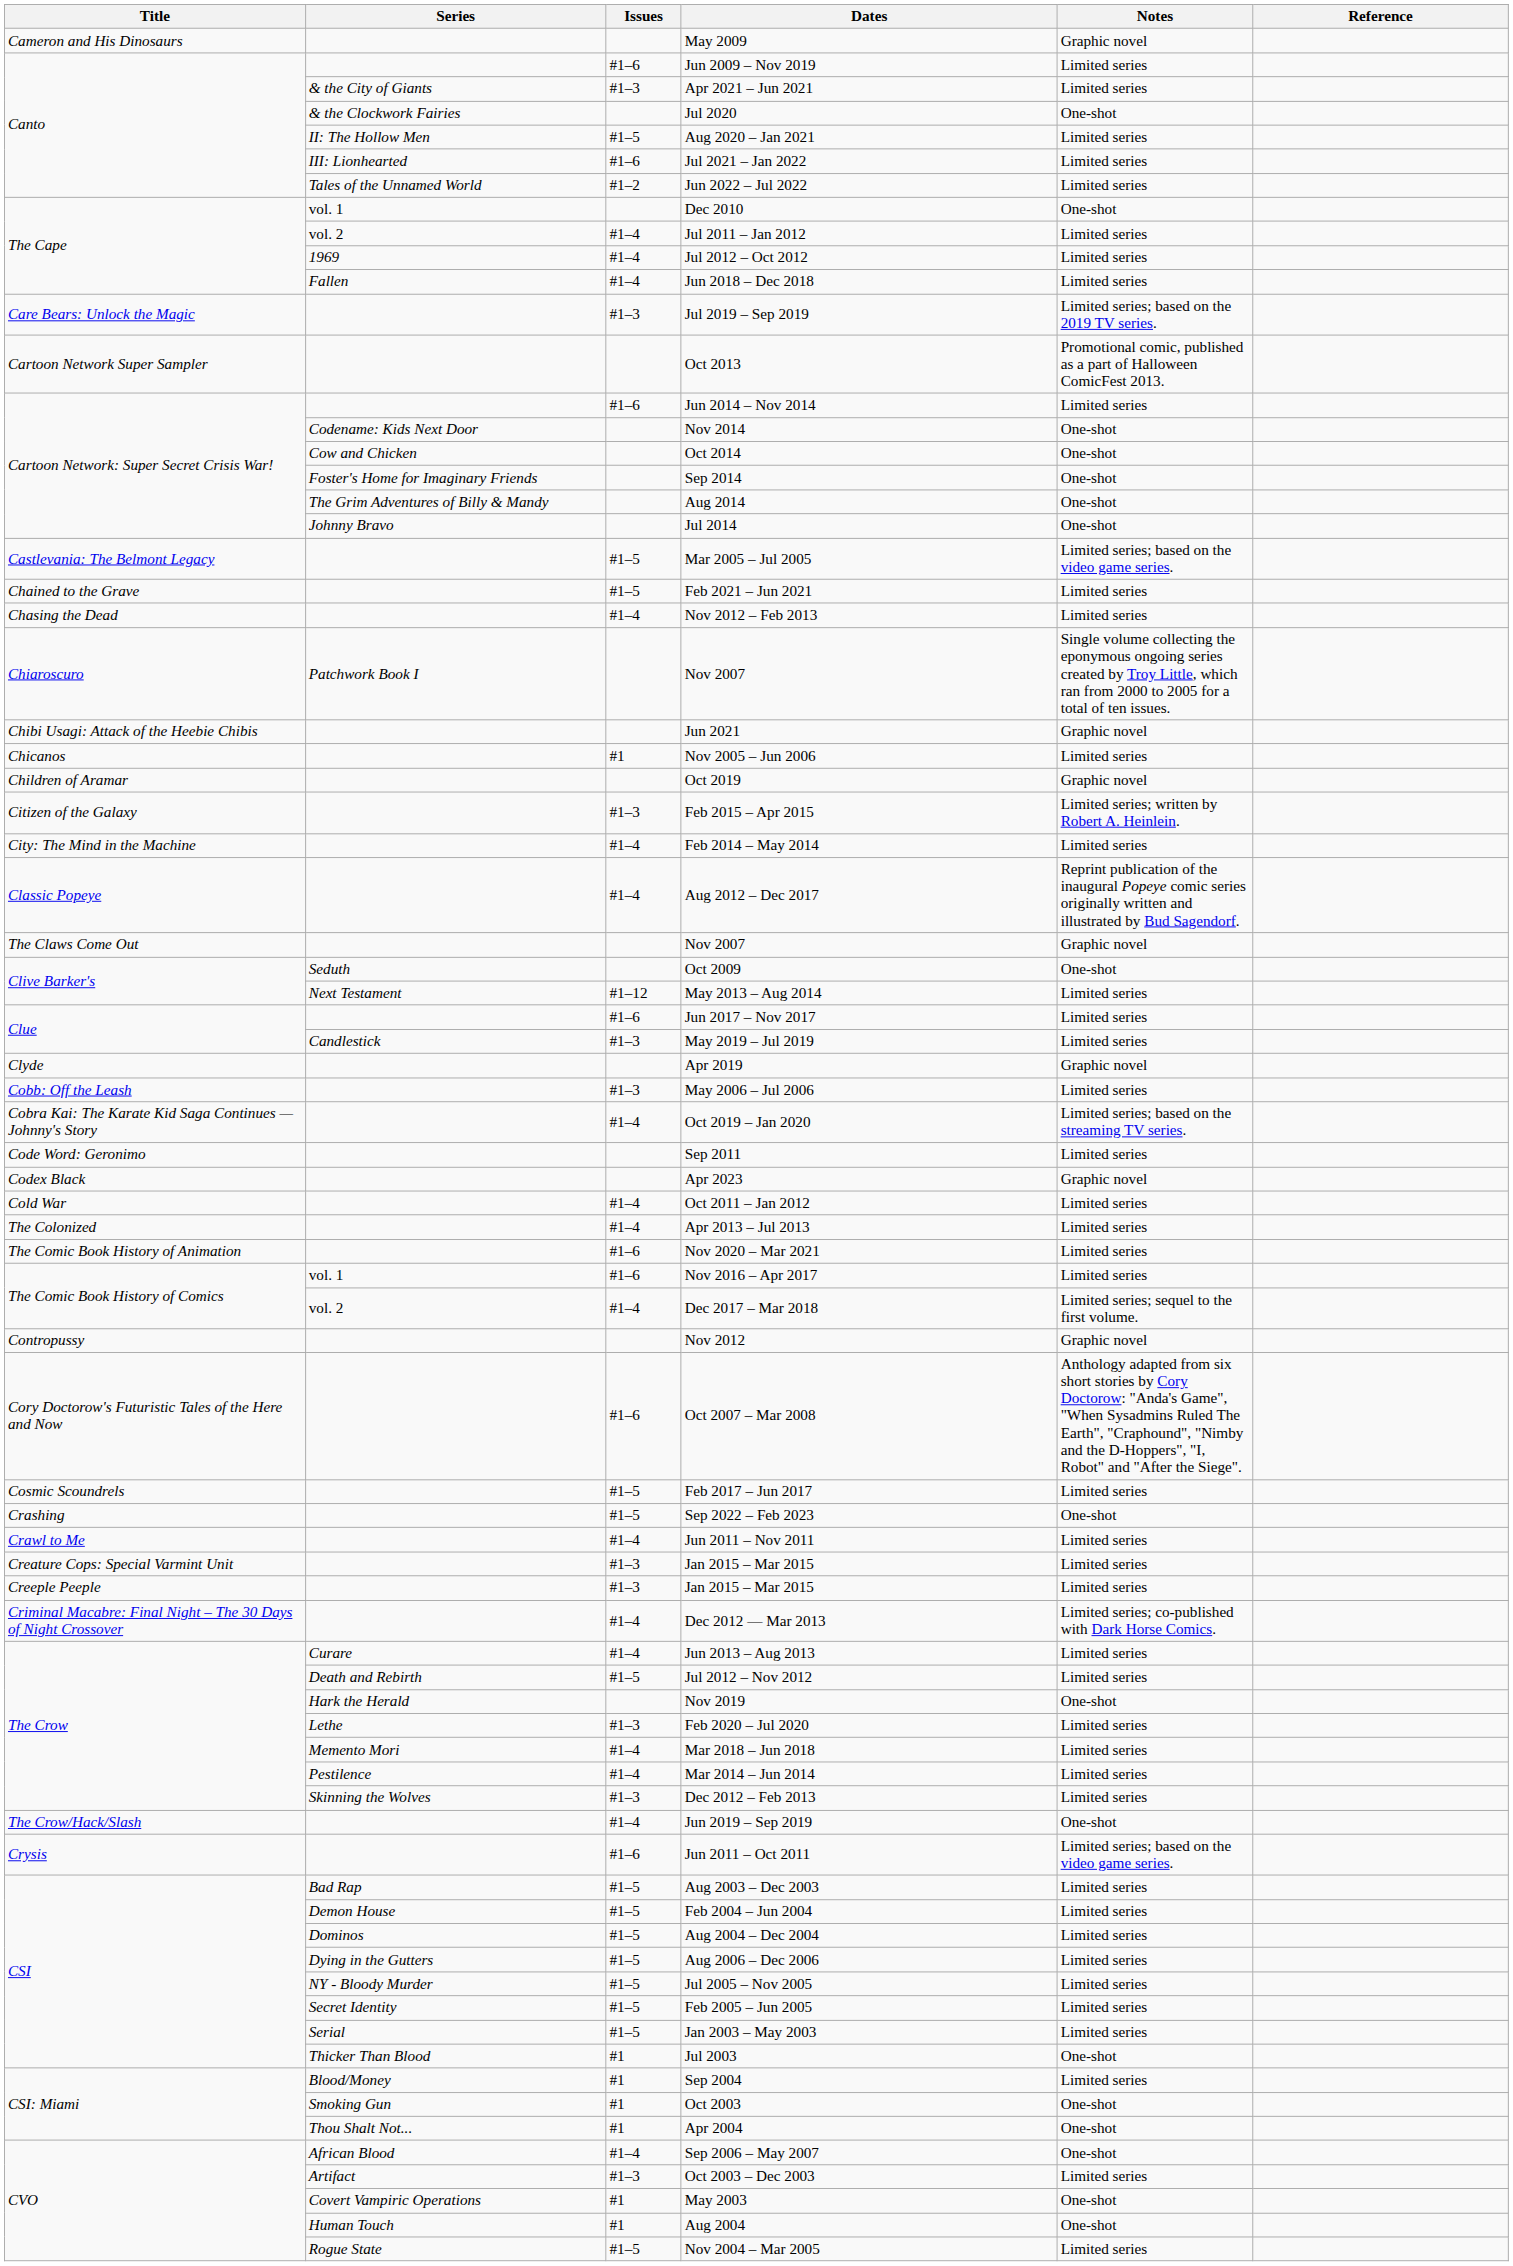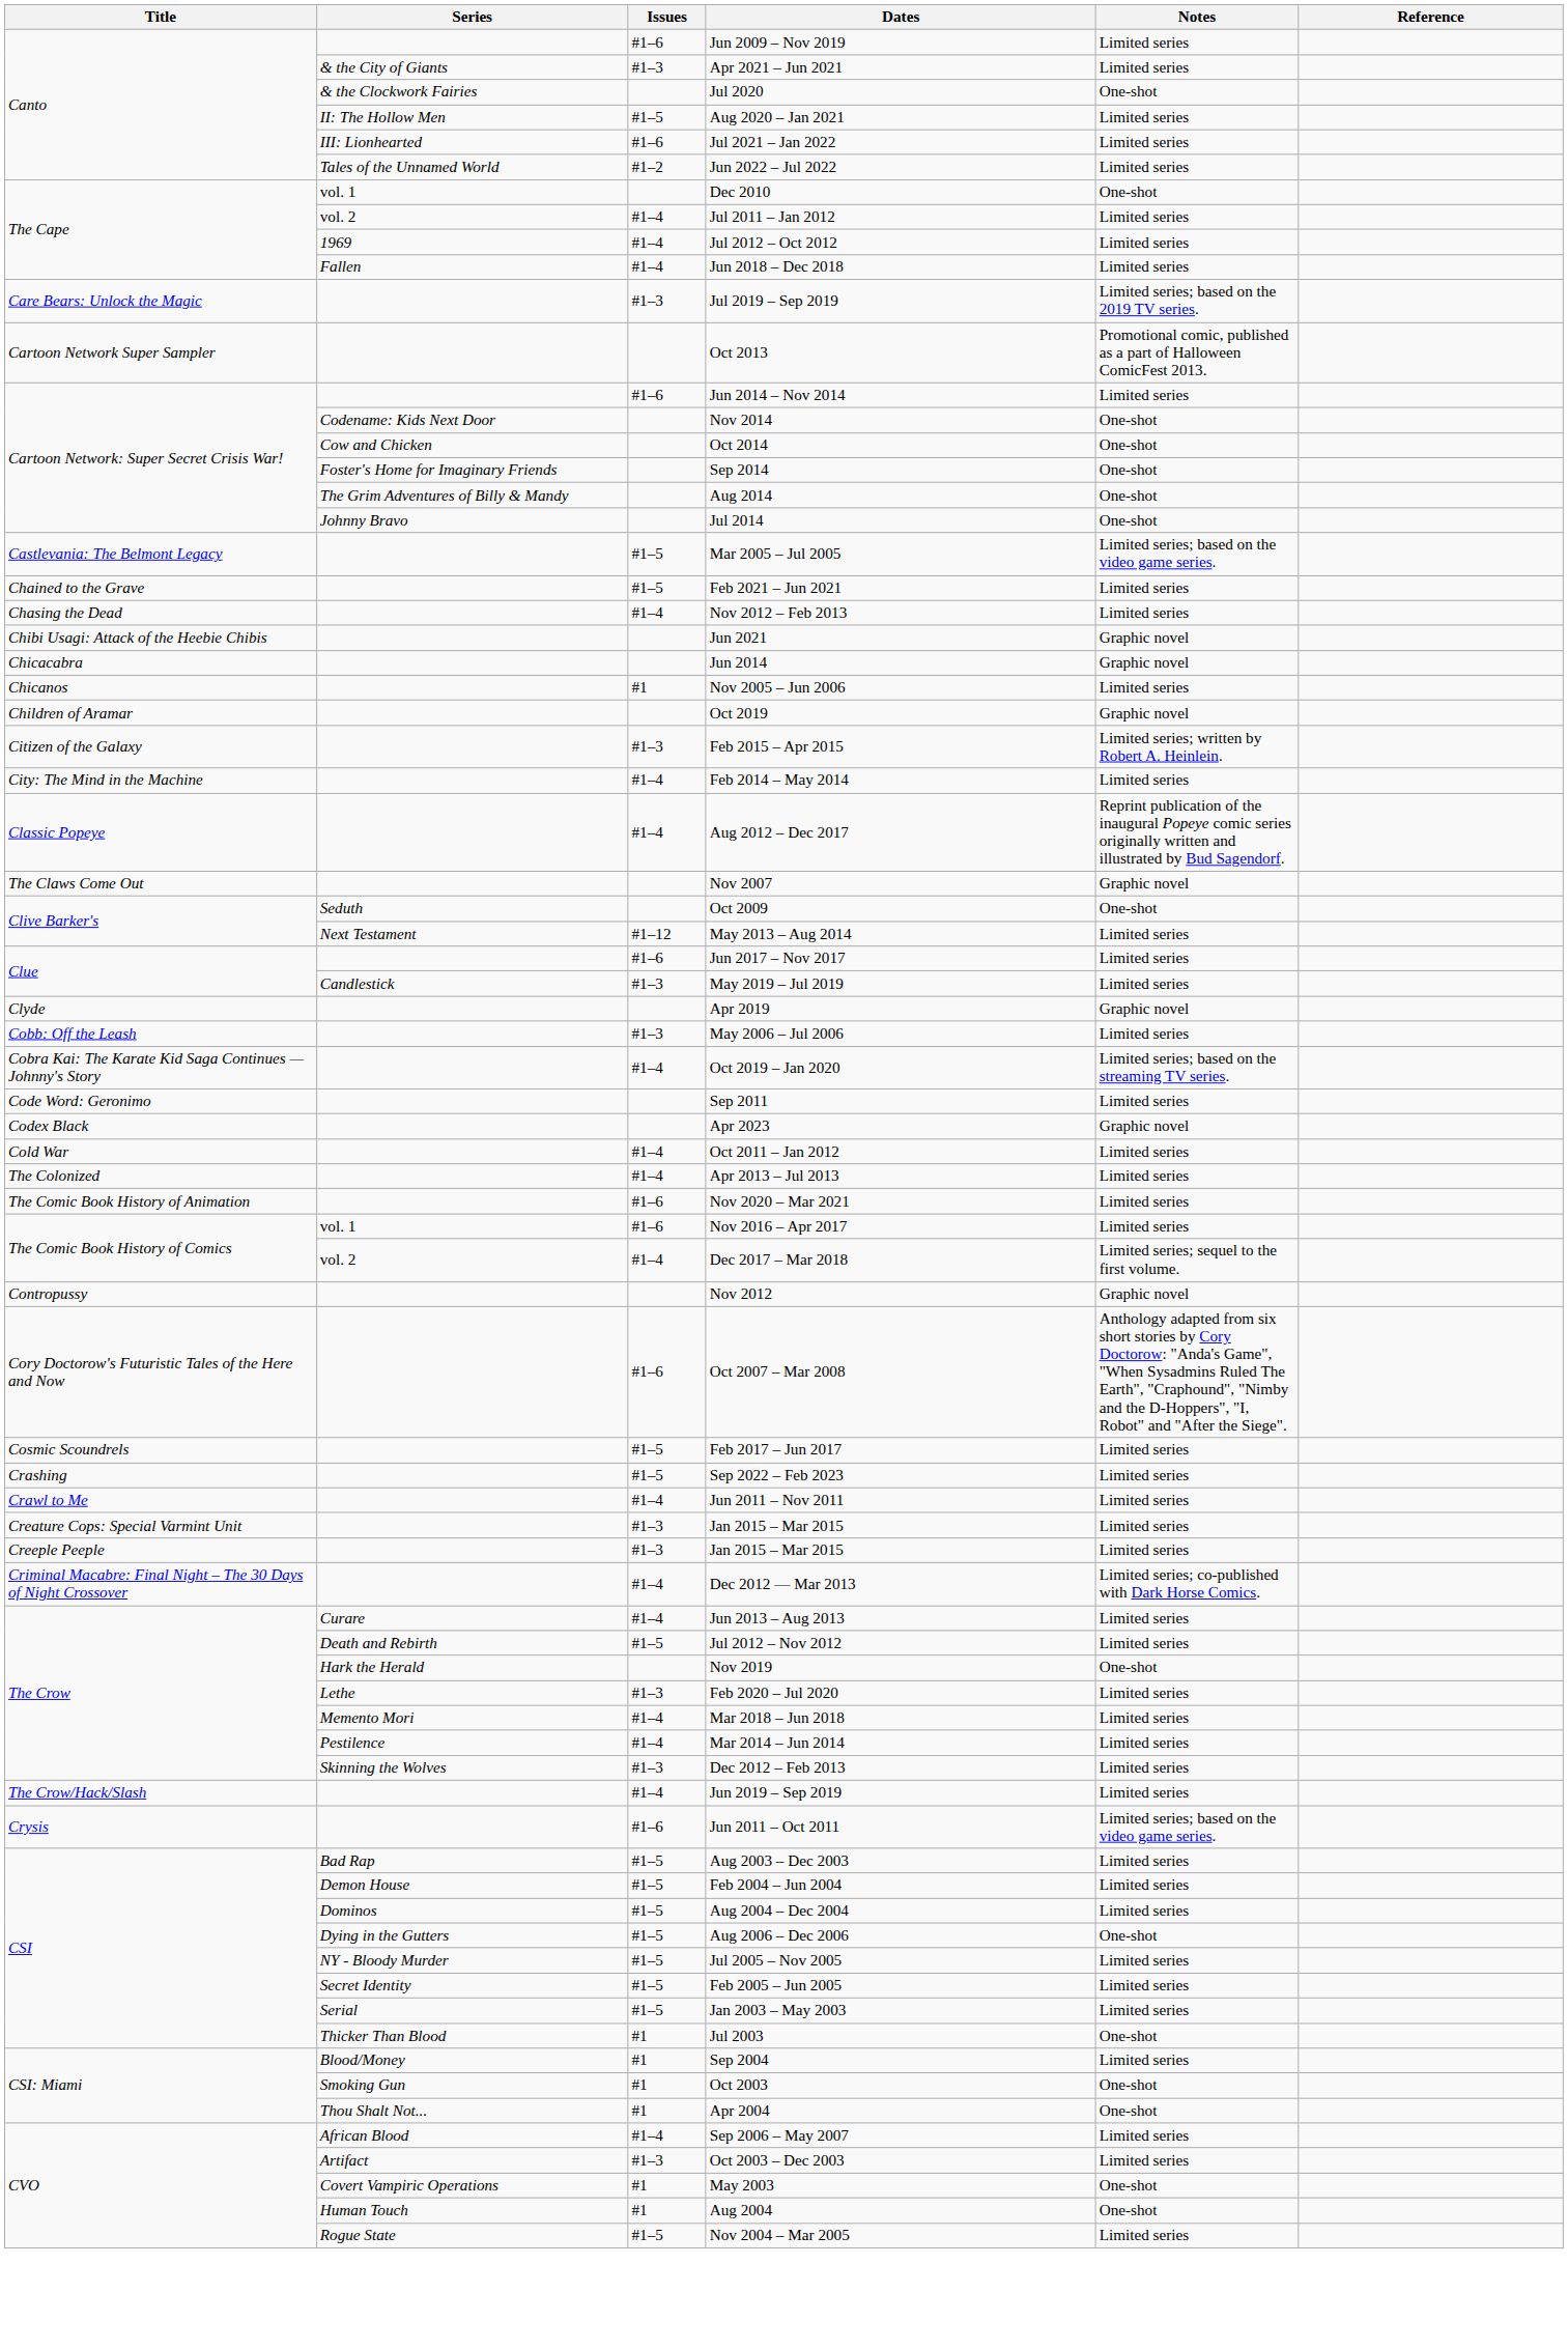- row: Cameron and His Dinosaurs | May 2009 | Graphic novel
- row: Chiaroscuro | Patchwork Book I | Nov 2007 | Single volume collecting the eponymous ongoing series created by Troy Little, which ran from 2000 to 2005 for a total of ten issues.
+ row: Chicacabra | Jun 2014 | Graphic novel
Sep 2022 – Feb 2023 | Notes: One-shot -> Limited series
Jun 2019 – Sep 2019 | Notes: One-shot -> Limited series
Aug 2006 – Dec 2006 | Notes: Limited series -> One-shot
Sep 2006 – May 2007 | Notes: One-shot -> Limited series
